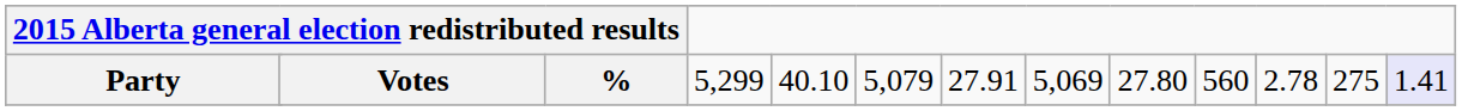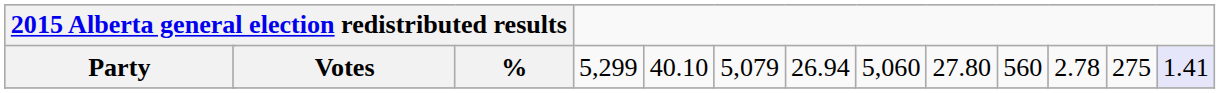Party | column 8: 27.91 -> 26.94
Party | column 9: 5,069 -> 5,060
